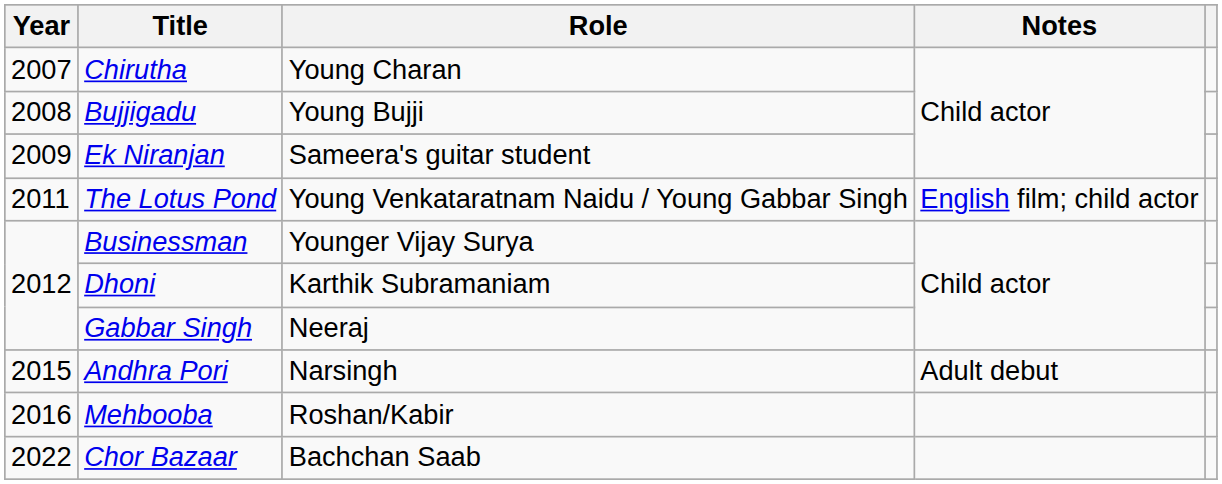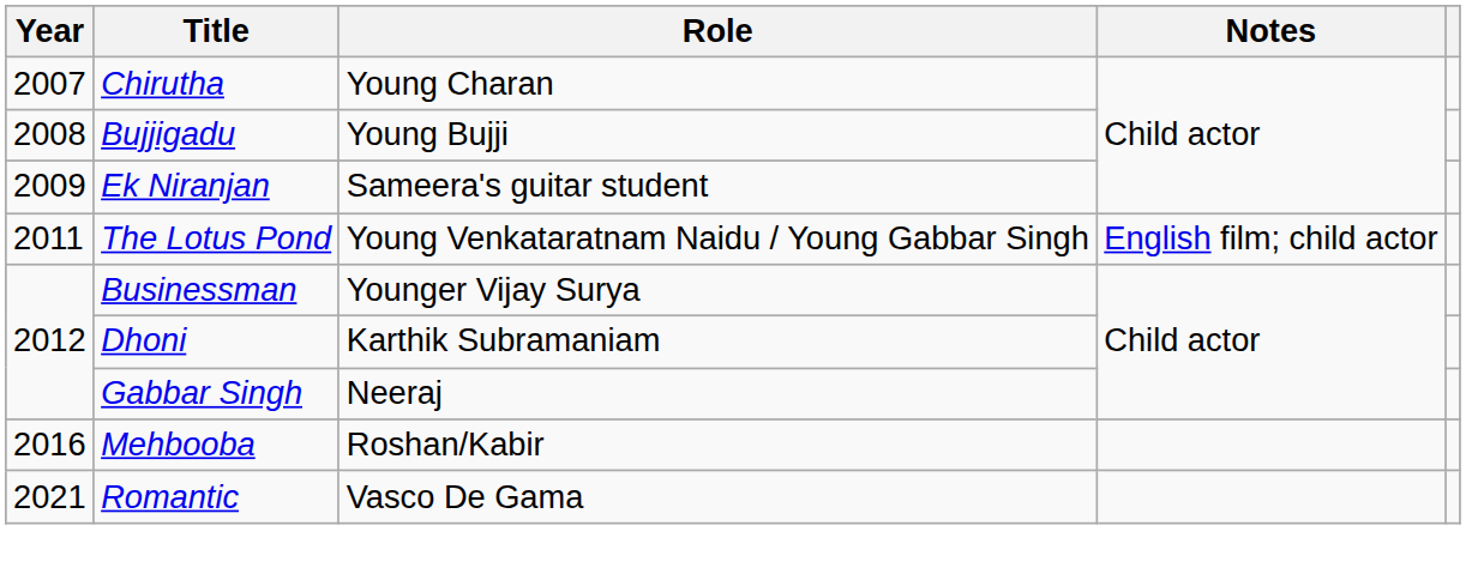- row: 2015 | Andhra Pori | Narsingh | Adult debut
+ row: 2021 | Romantic | Vasco De Gama
- row: 2022 | Chor Bazaar | Bachchan Saab
